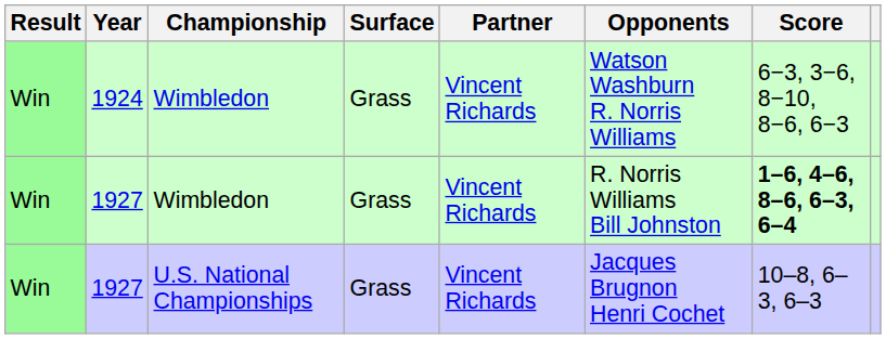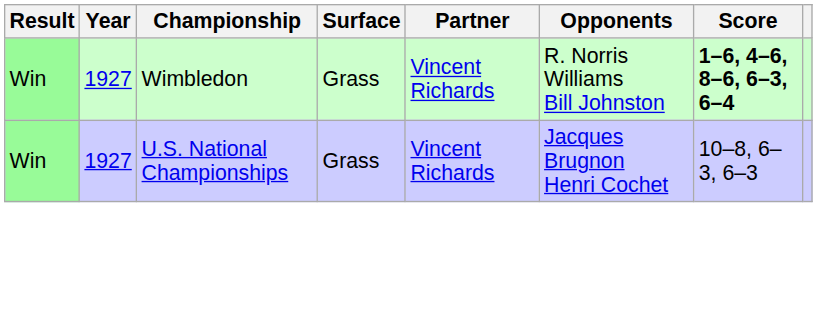- row: Win | 1924 | Wimbledon | Grass | Vincent Richards | Watson Washburn R. Norris Williams | 6−3, 3−6, 8−10, 8−6, 6−3
